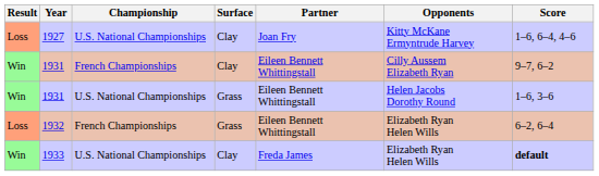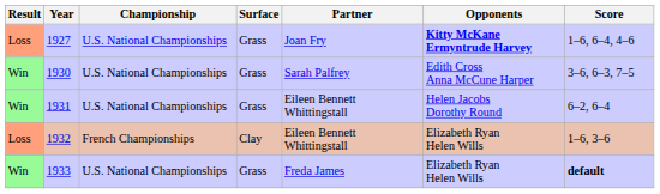1927 | Surface: Clay -> Grass
1927 | Opponents: normal -> bold
+ row: Win | 1930 | U.S. National Championships | Grass | Sarah Palfrey | Edith Cross Anna McCune Harper | 3–6, 6–3, 7–5
- row: Win | 1931 | French Championships | Clay | Eileen Bennett Whittingstall | Cilly Aussem Elizabeth Ryan | 9–7, 6–2
1931 / U.S. National Championships | Score: 1–6, 3–6 -> 6–2, 6–4
1932 | Surface: Grass -> Clay
1932 | Score: 6–2, 6–4 -> 1–6, 3–6
1933 | Surface: Clay -> Grass
